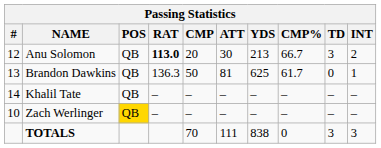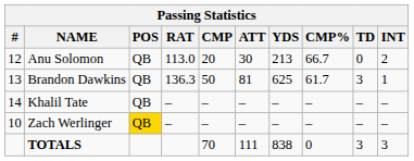Anu Solomon | RAT: bold -> normal
Anu Solomon | TD: 3 -> 0
Brandon Dawkins | TD: 0 -> 3
